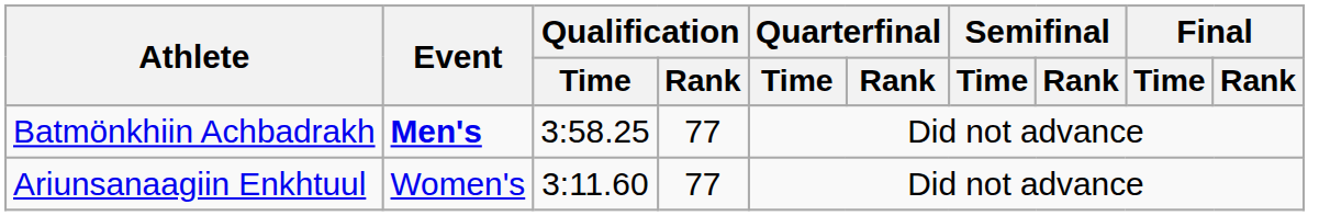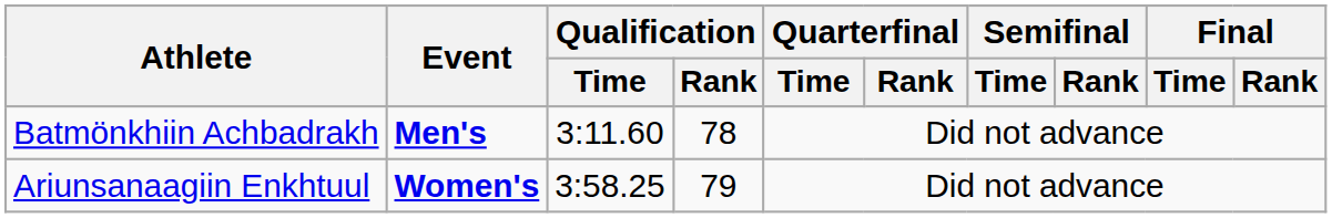Batmönkhiin Achbadrakh | Qualification / Time: 3:58.25 -> 3:11.60
Batmönkhiin Achbadrakh | Qualification / Rank: 77 -> 78
Ariunsanaagiin Enkhtuul | Event: normal -> bold
Ariunsanaagiin Enkhtuul | Qualification / Time: 3:11.60 -> 3:58.25
Ariunsanaagiin Enkhtuul | Qualification / Rank: 77 -> 79
